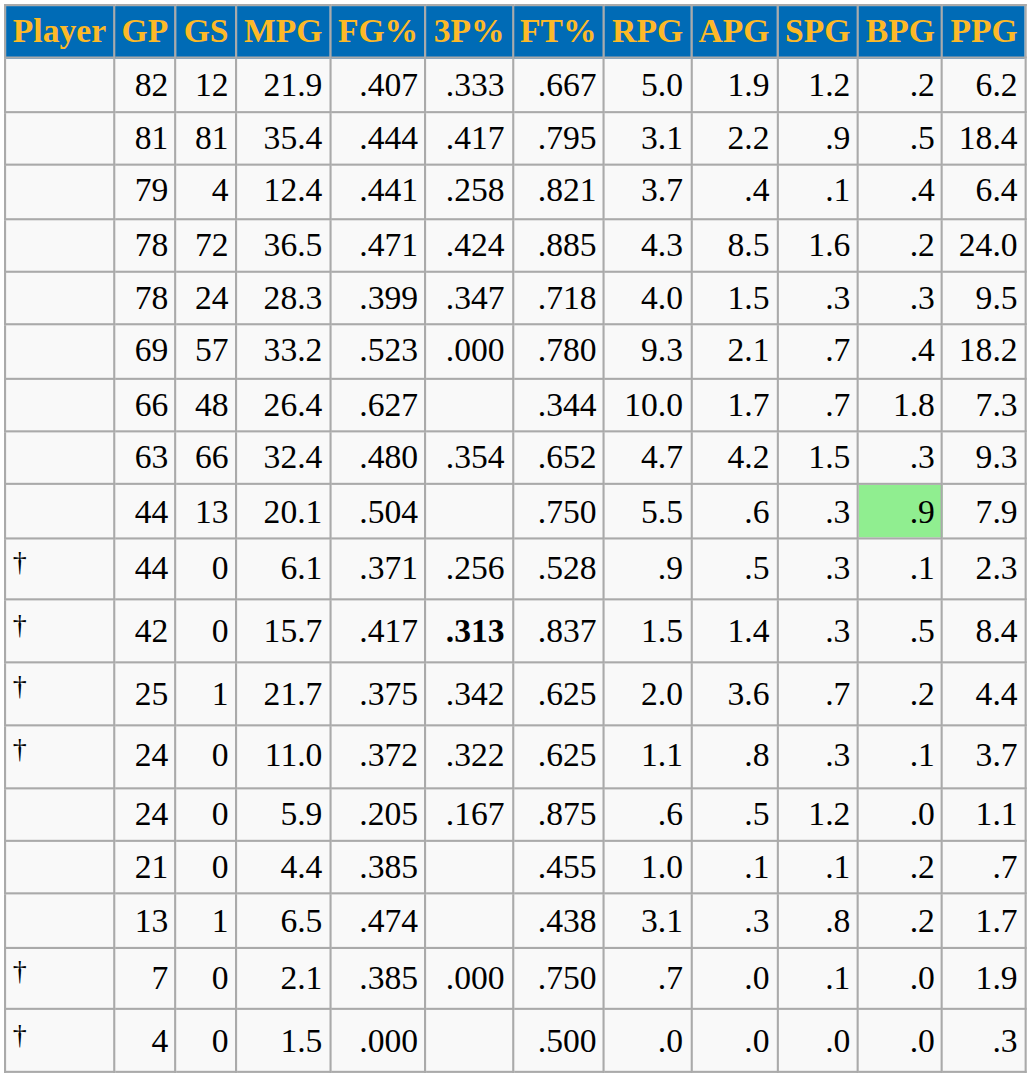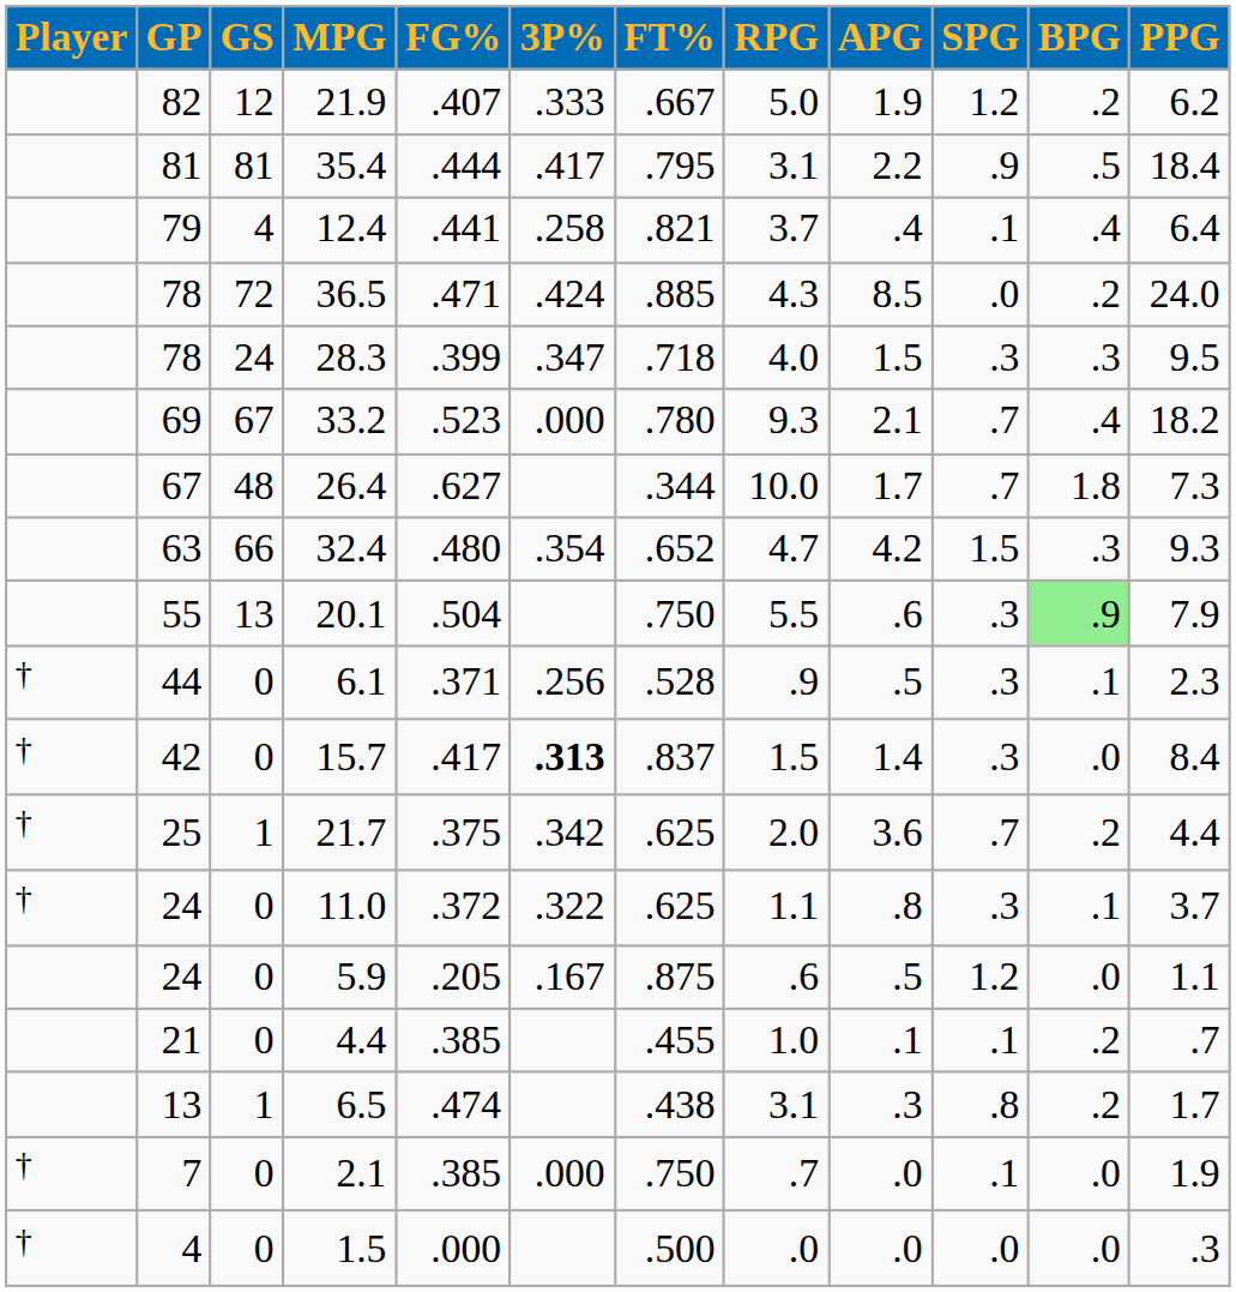36.5 | SPG: 1.6 -> .0
33.2 | GS: 57 -> 67
26.4 | GP: 66 -> 67
20.1 | GP: 44 -> 55
15.7 | BPG: .5 -> .0
